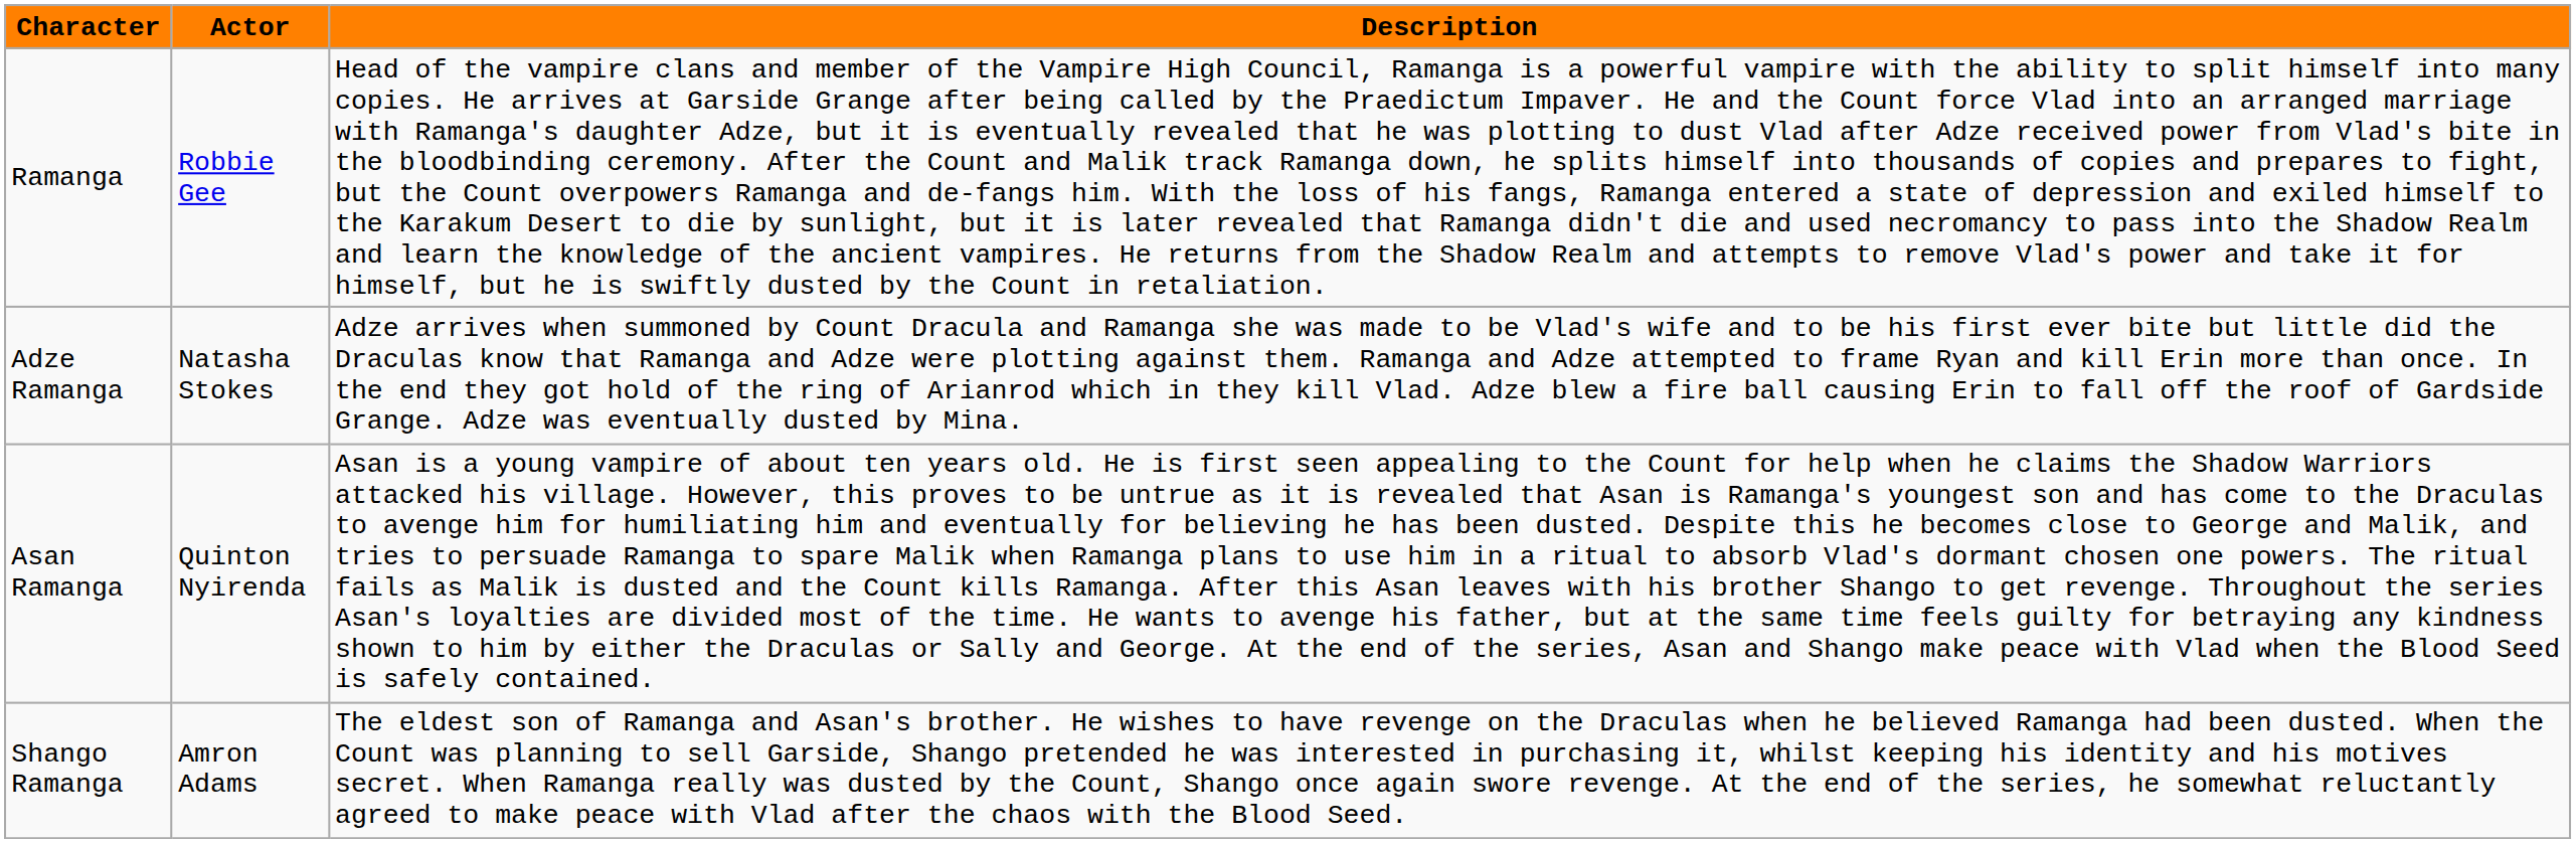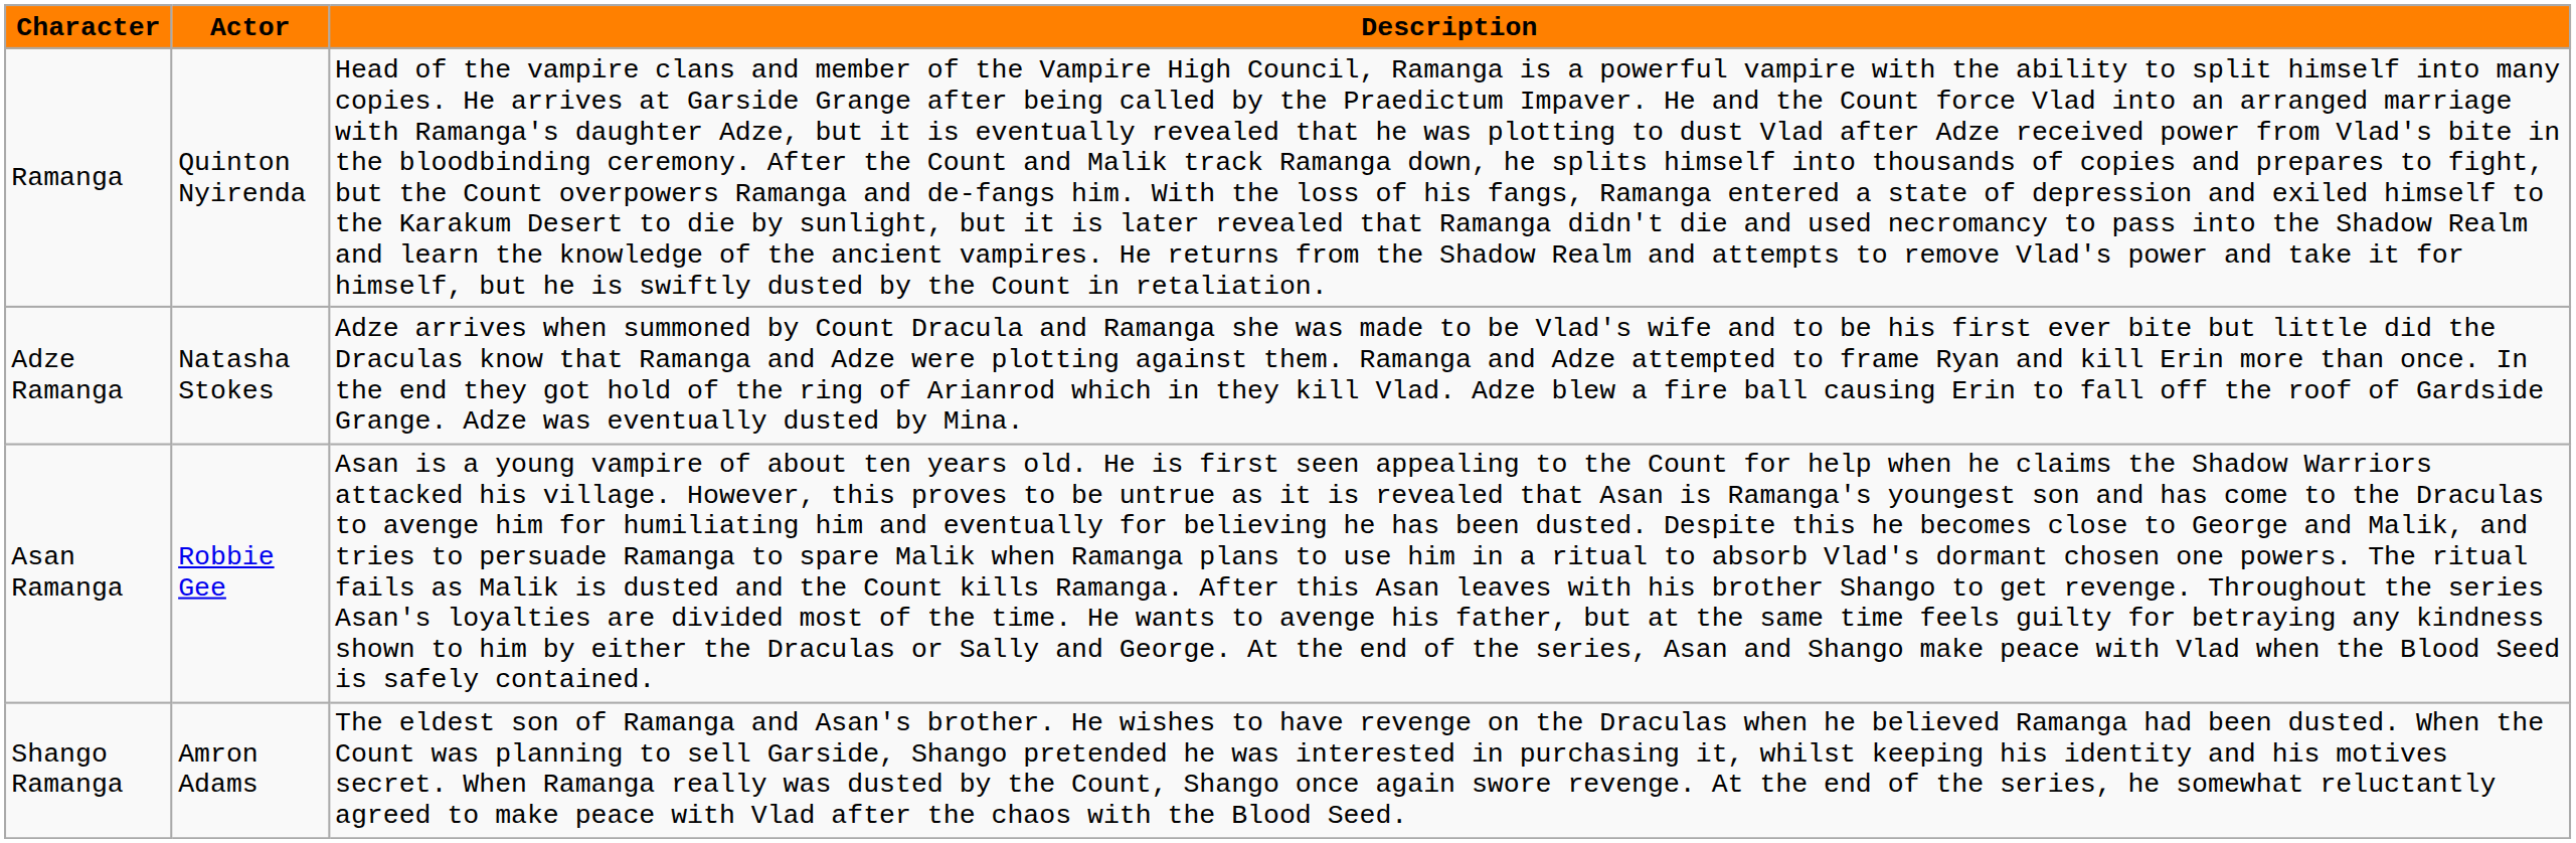Ramanga | Actor: Robbie Gee -> Quinton Nyirenda
Asan Ramanga | Actor: Quinton Nyirenda -> Robbie Gee
